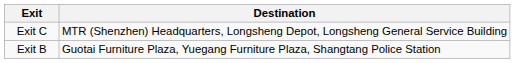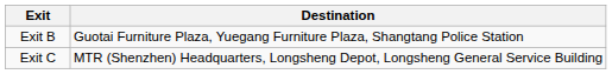rows swapped: Exit B <-> Exit C
